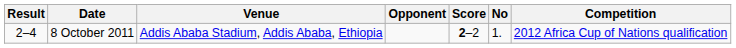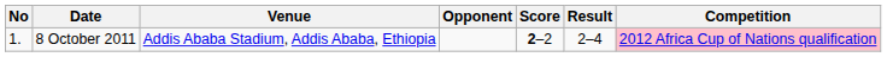columns swapped: No <-> Result
8 October 2011 | Competition: no background -> pink background
